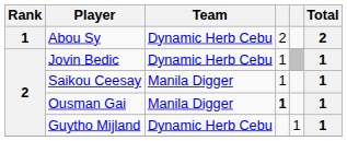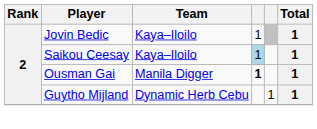- row: 1 | Abou Sy | Dynamic Herb Cebu | 2 | 2
Jovin Bedic | Team: Dynamic Herb Cebu -> Kaya–Iloilo
Saikou Ceesay | Team: Manila Digger -> Kaya–Iloilo
Saikou Ceesay | column 4: no background -> lightblue background
